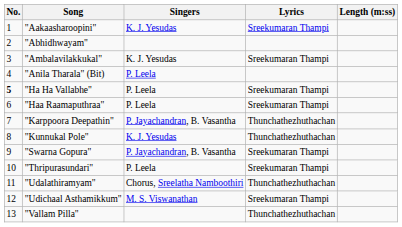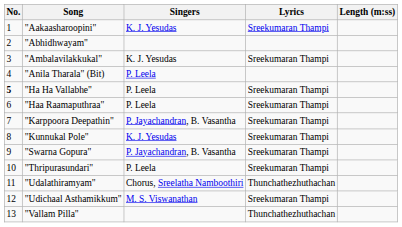"Karppoora Deepathin" | Lyrics: Thunchathezhuthachan -> Sreekumaran Thampi
"Kunnukal Pole" | Lyrics: Thunchathezhuthachan -> Sreekumaran Thampi
